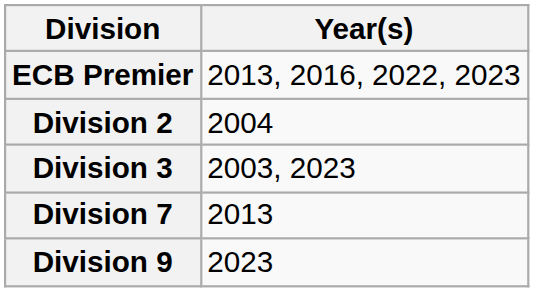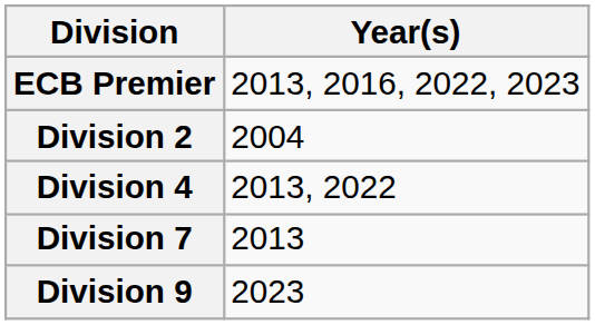- row: Division 3 | 2003, 2023
+ row: Division 4 | 2013, 2022
